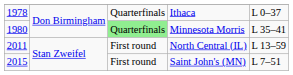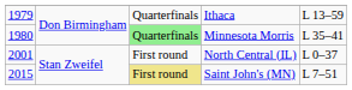Ithaca | column 1: 1978 -> 1979
Ithaca | column 5: L 0–37 -> L 13–59
North Central (IL) | column 1: 2011 -> 2001
North Central (IL) | column 5: L 13–59 -> L 0–37
Saint John's (MN) | column 3: no background -> khaki background
